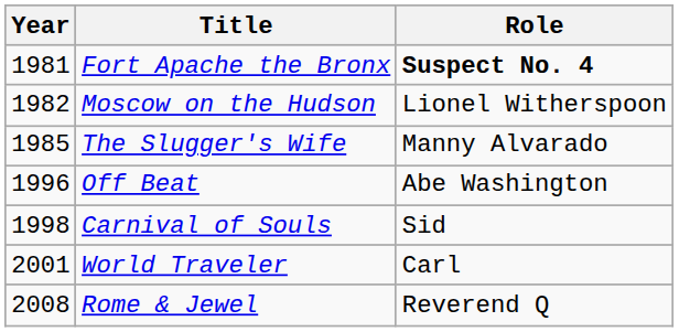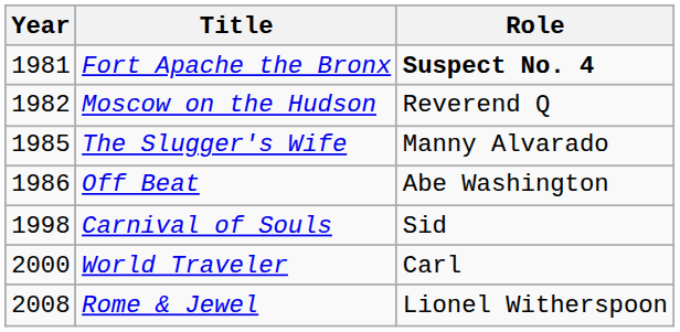Moscow on the Hudson | Role: Lionel Witherspoon -> Reverend Q
Off Beat | Year: 1996 -> 1986
World Traveler | Year: 2001 -> 2000
Rome & Jewel | Role: Reverend Q -> Lionel Witherspoon
